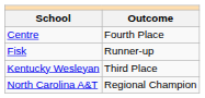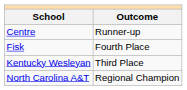Centre | Outcome: Fourth Place -> Runner-up
Fisk | Outcome: Runner-up -> Fourth Place
